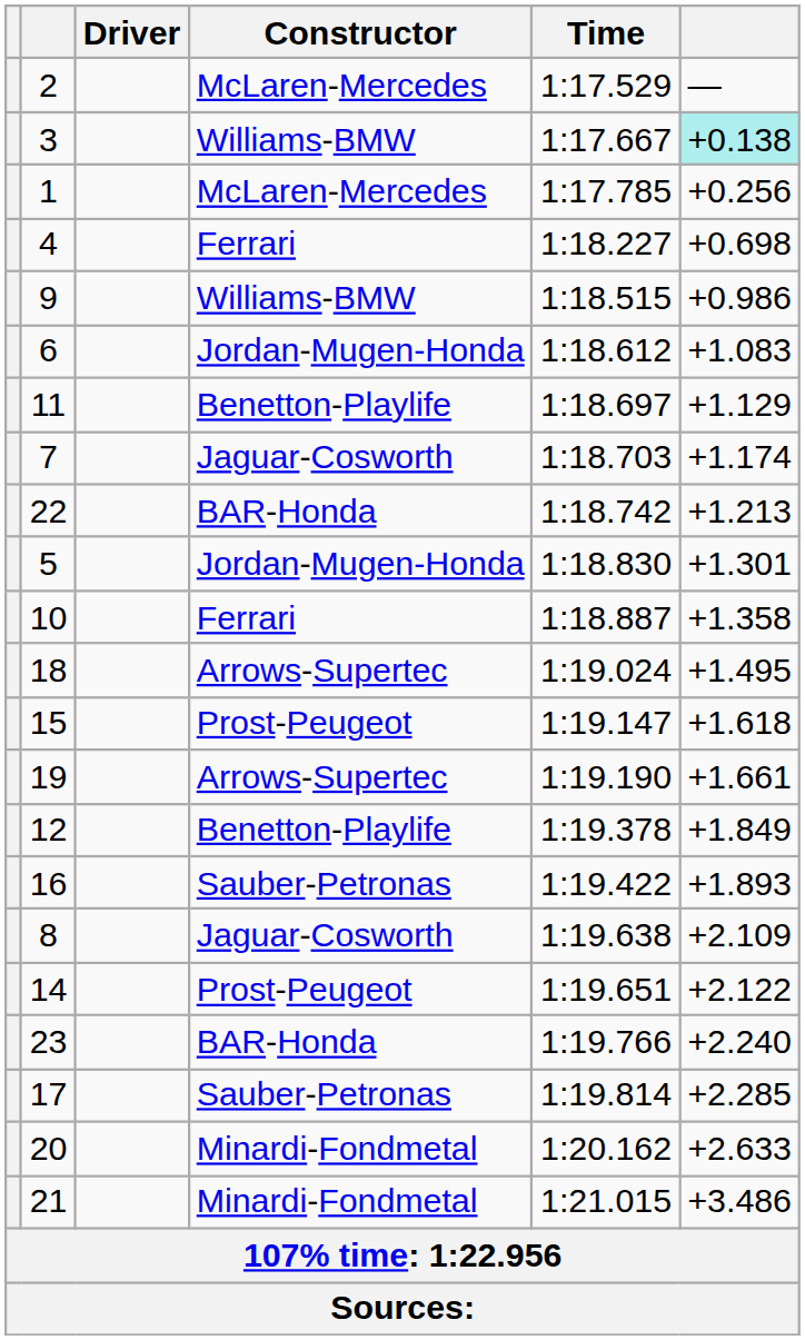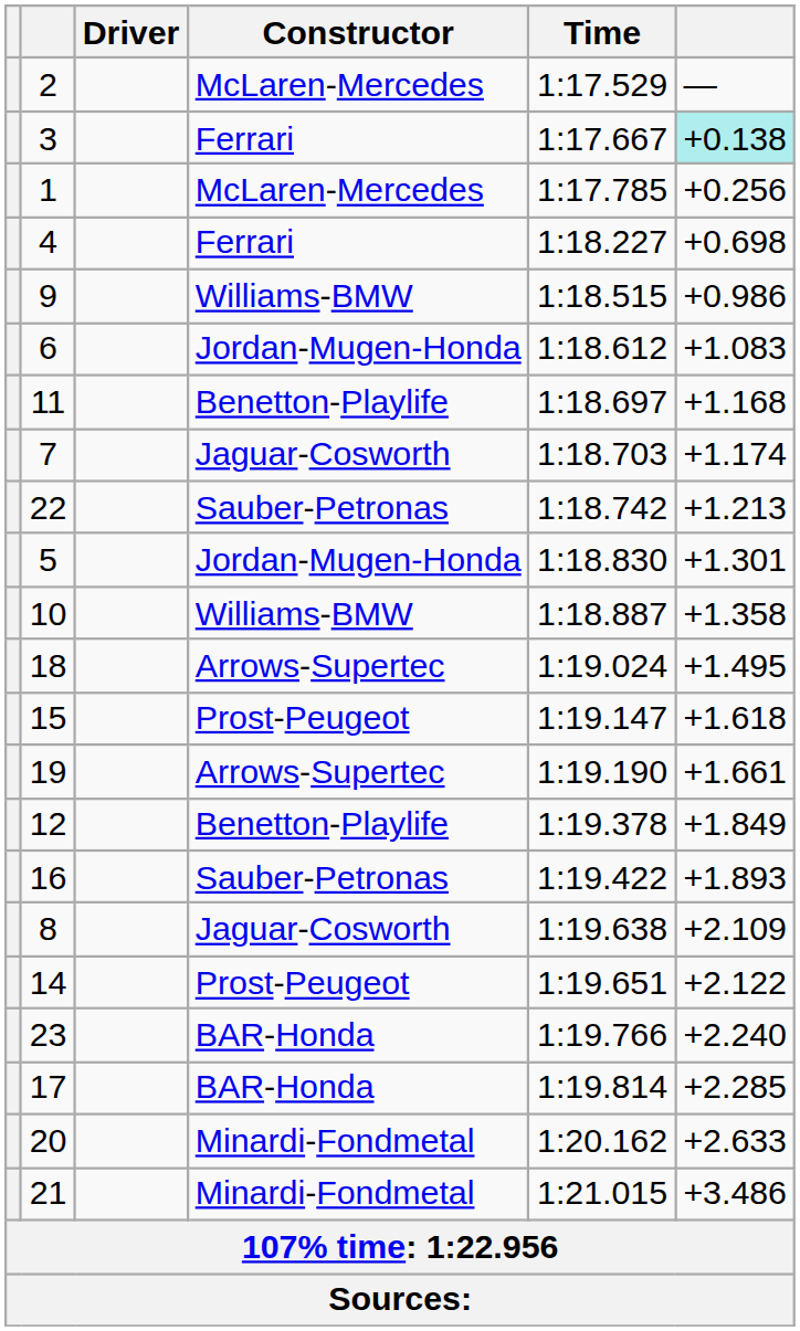3 | Constructor: Williams-BMW -> Ferrari
11 | column 6: +1.129 -> +1.168
22 | Constructor: BAR-Honda -> Sauber-Petronas
10 | Constructor: Ferrari -> Williams-BMW
17 | Constructor: Sauber-Petronas -> BAR-Honda
